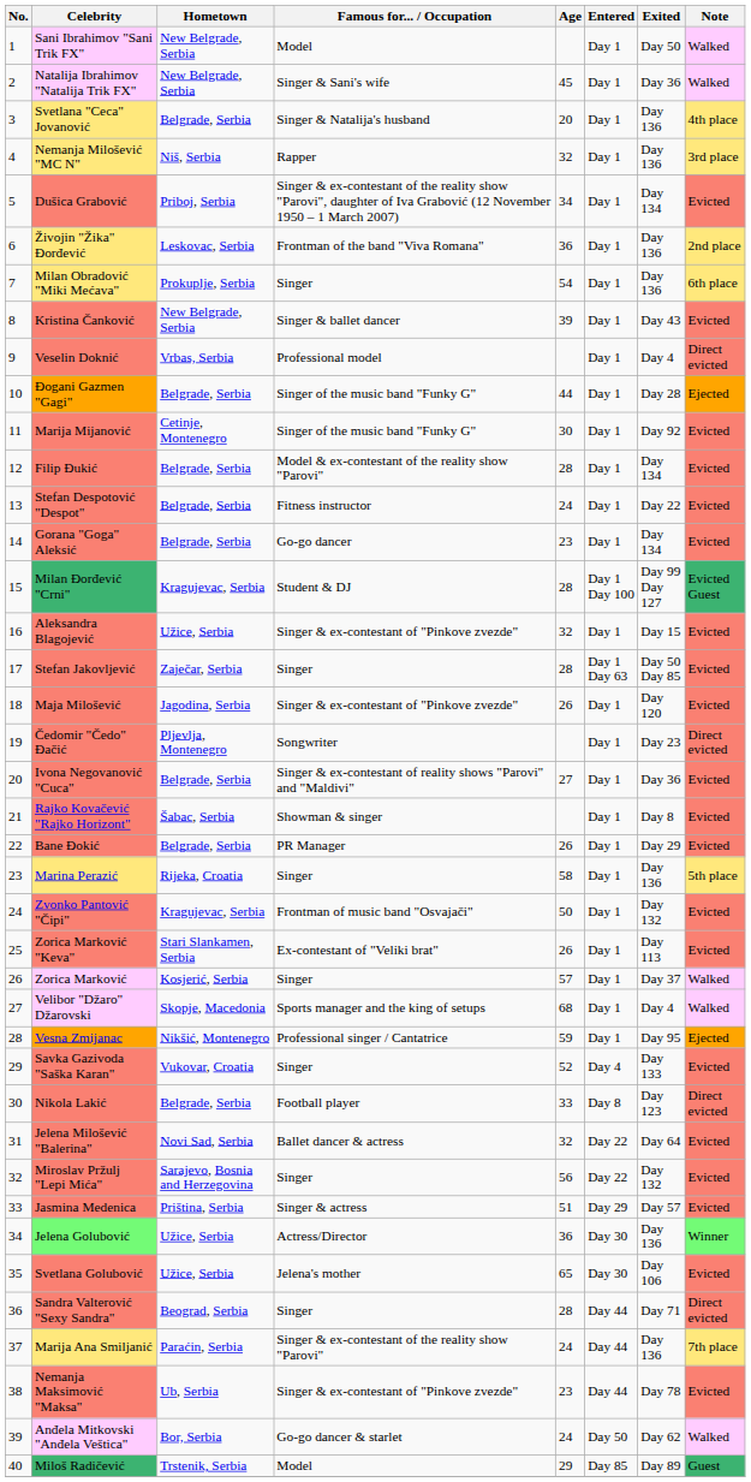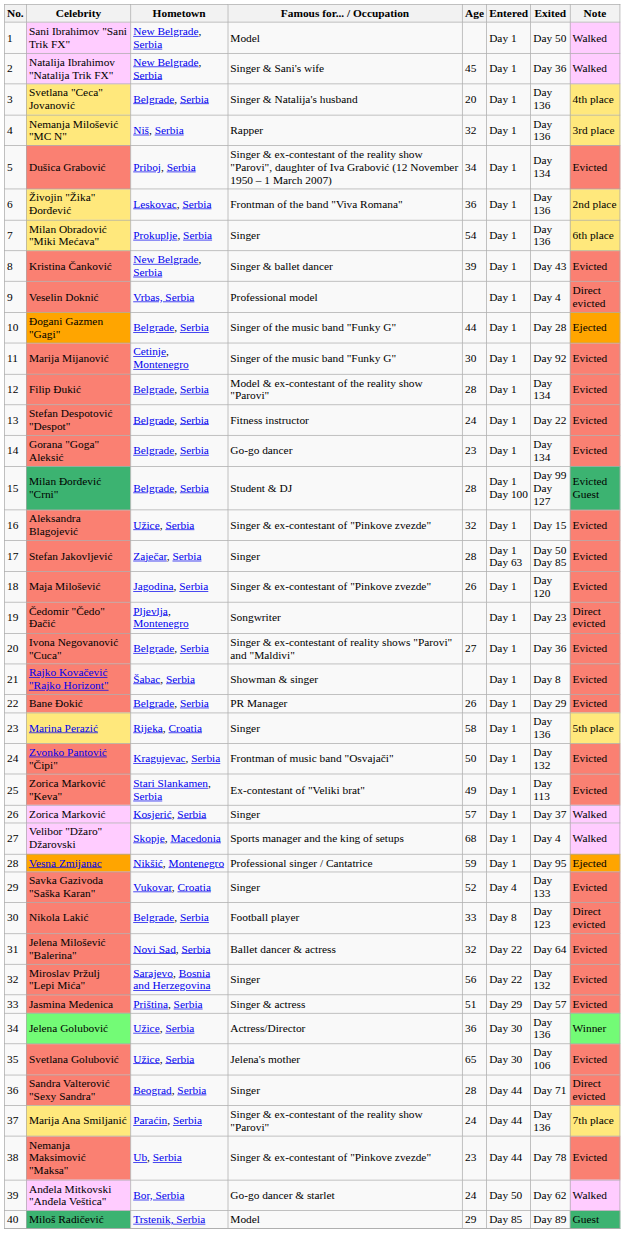Milan Đorđević "Crni" | Hometown: Kragujevac, Serbia -> Belgrade, Serbia
Zorica Marković "Keva" | Age: 26 -> 49
